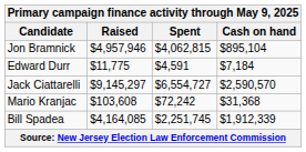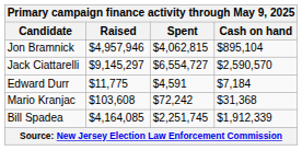rows swapped: Jack Ciattarelli <-> Edward Durr
